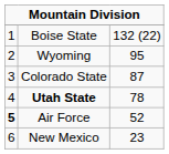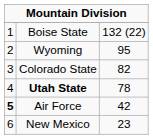Colorado State | column 3: 87 -> 82
Air Force | column 3: 52 -> 42
